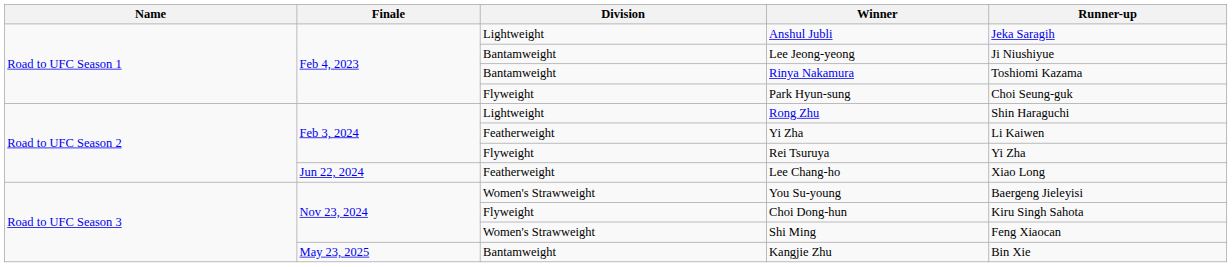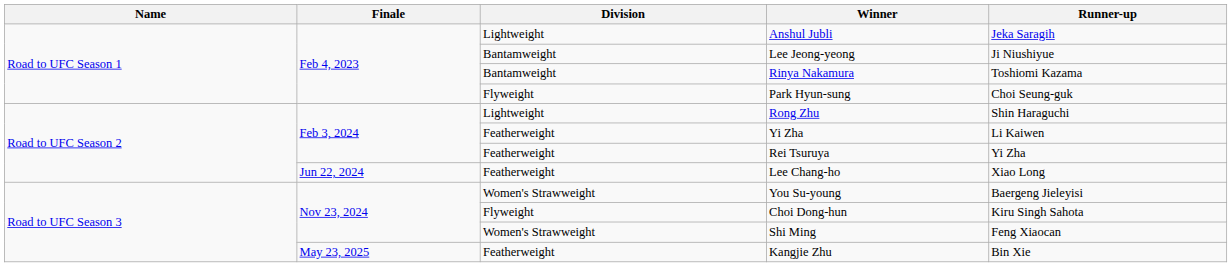Rei Tsuruya | Division: Flyweight -> Featherweight
Kangjie Zhu | Division: Bantamweight -> Featherweight
